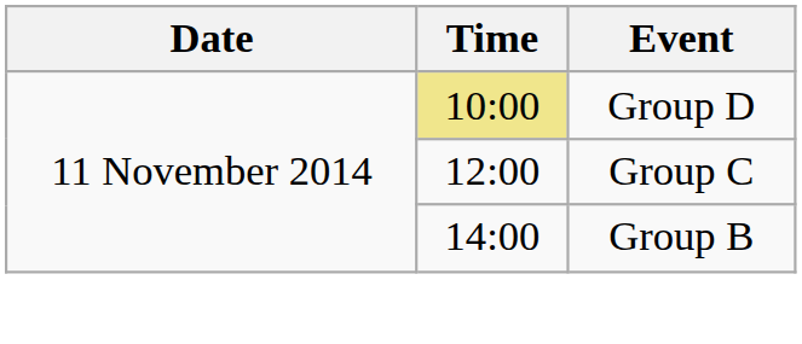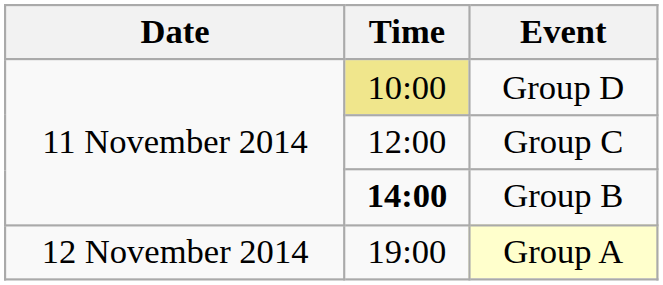Group B | Time: normal -> bold
+ row: 12 November 2014 | 19:00 | Group A
